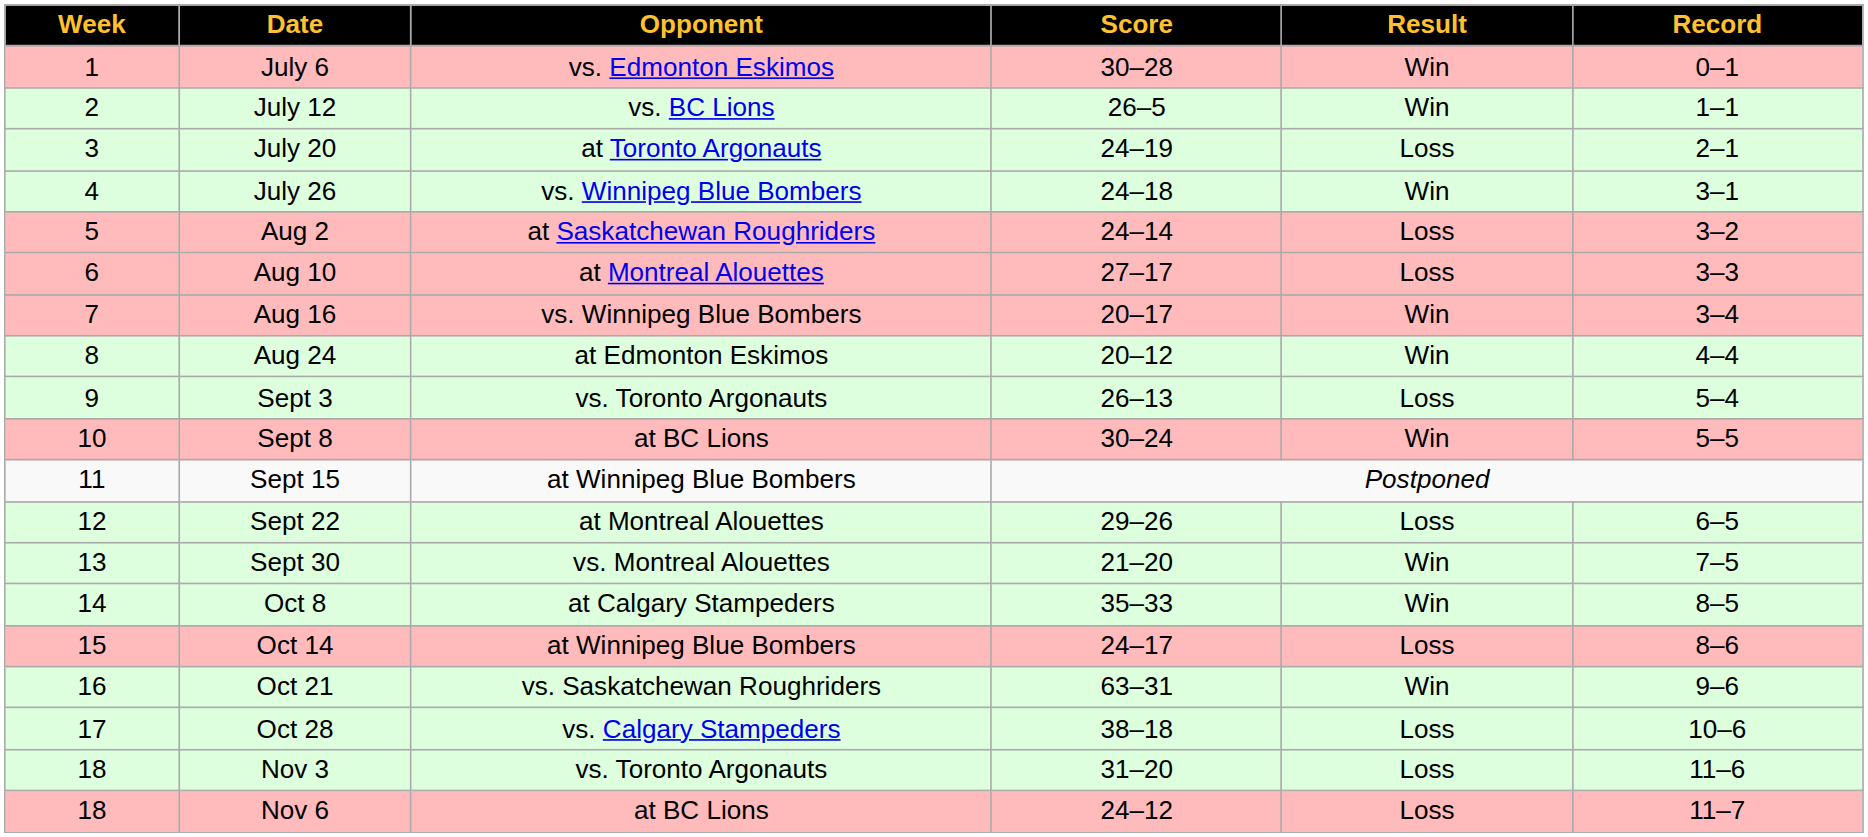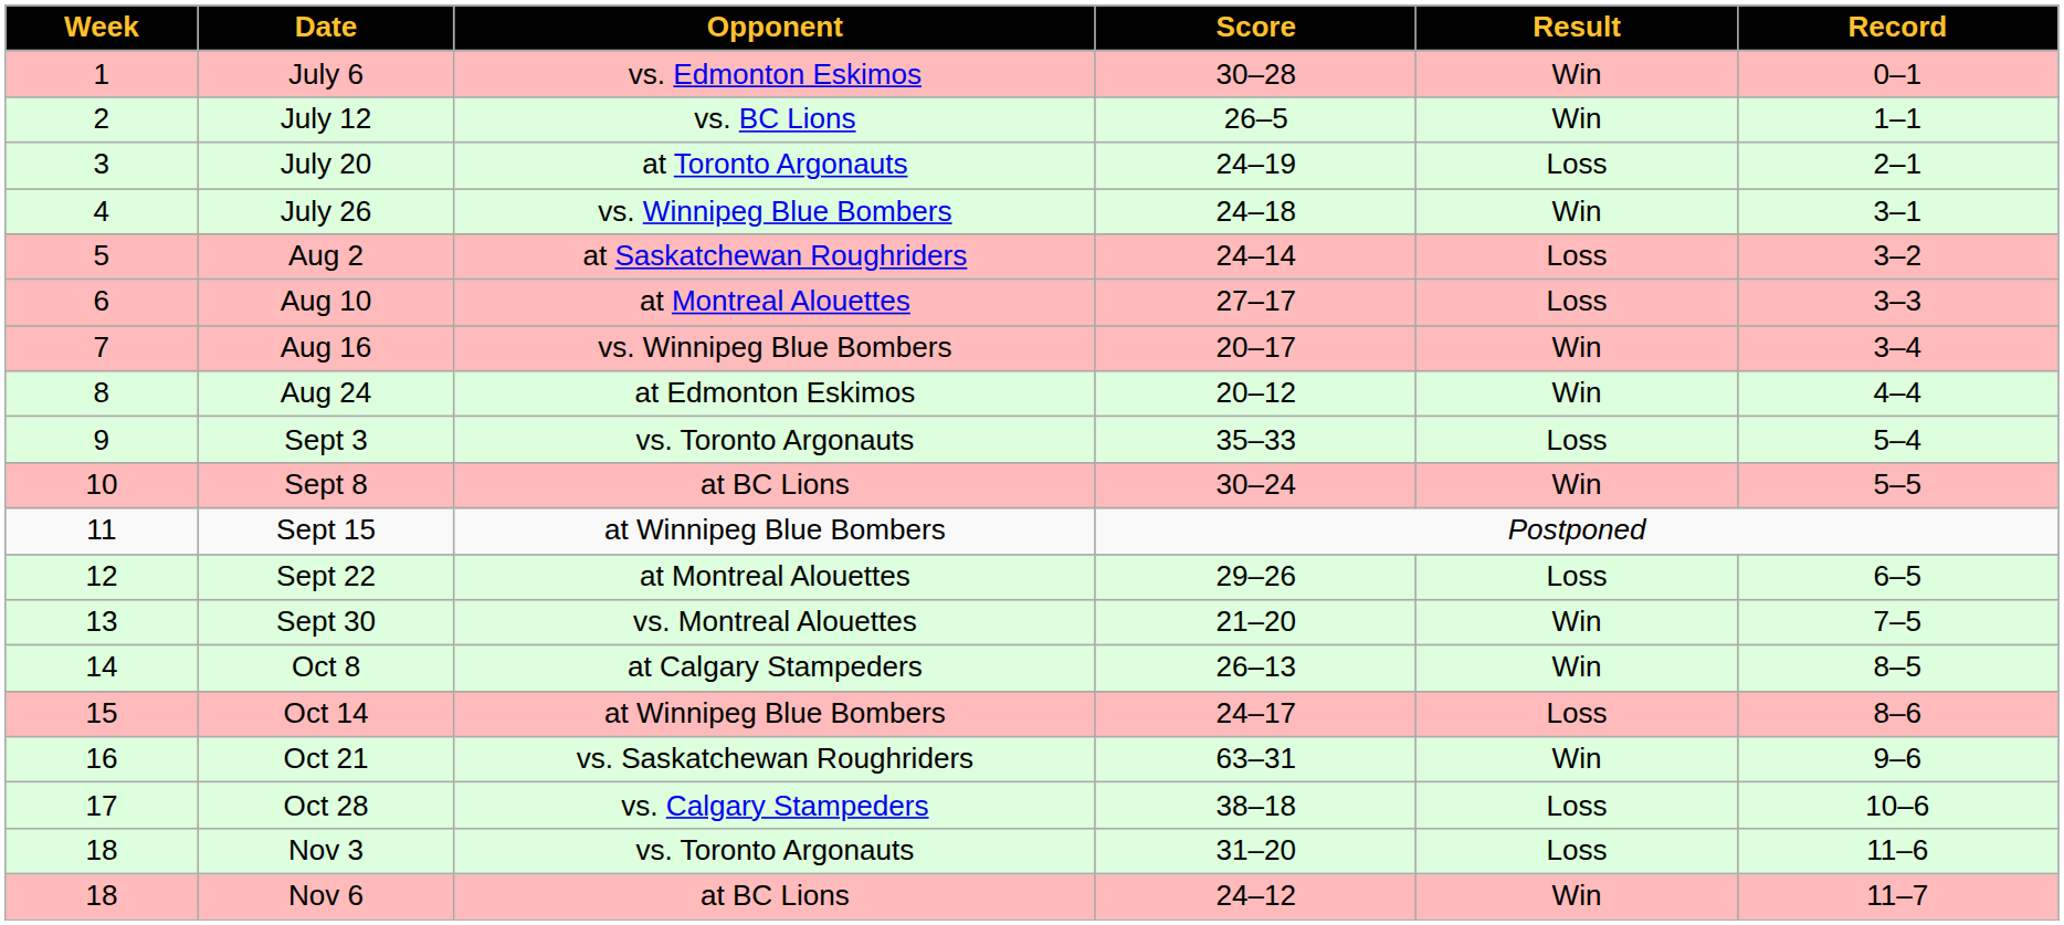Sept 3 | Score: 26–13 -> 35–33
Oct 8 | Score: 35–33 -> 26–13
Nov 6 | Result: Loss -> Win
